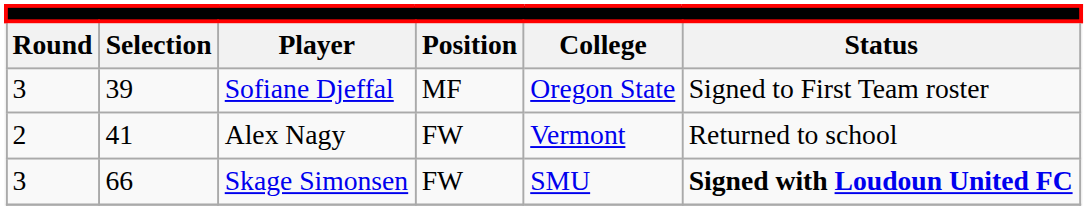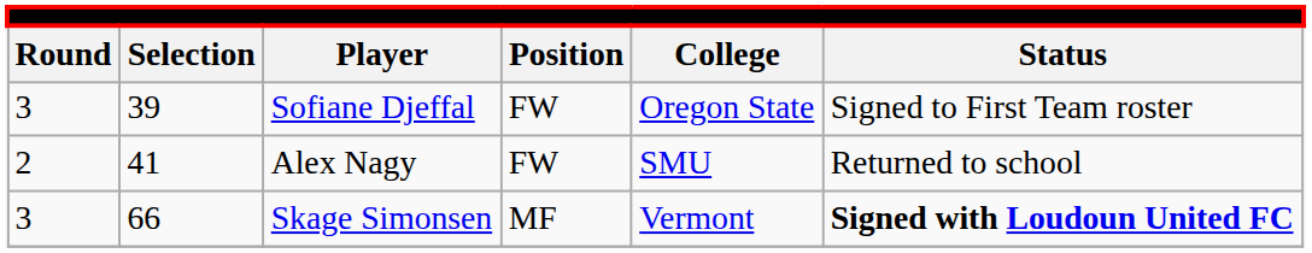Sofiane Djeffal | column 4: MF -> FW
Alex Nagy | column 5: Vermont -> SMU
Skage Simonsen | column 4: FW -> MF
Skage Simonsen | column 5: SMU -> Vermont
